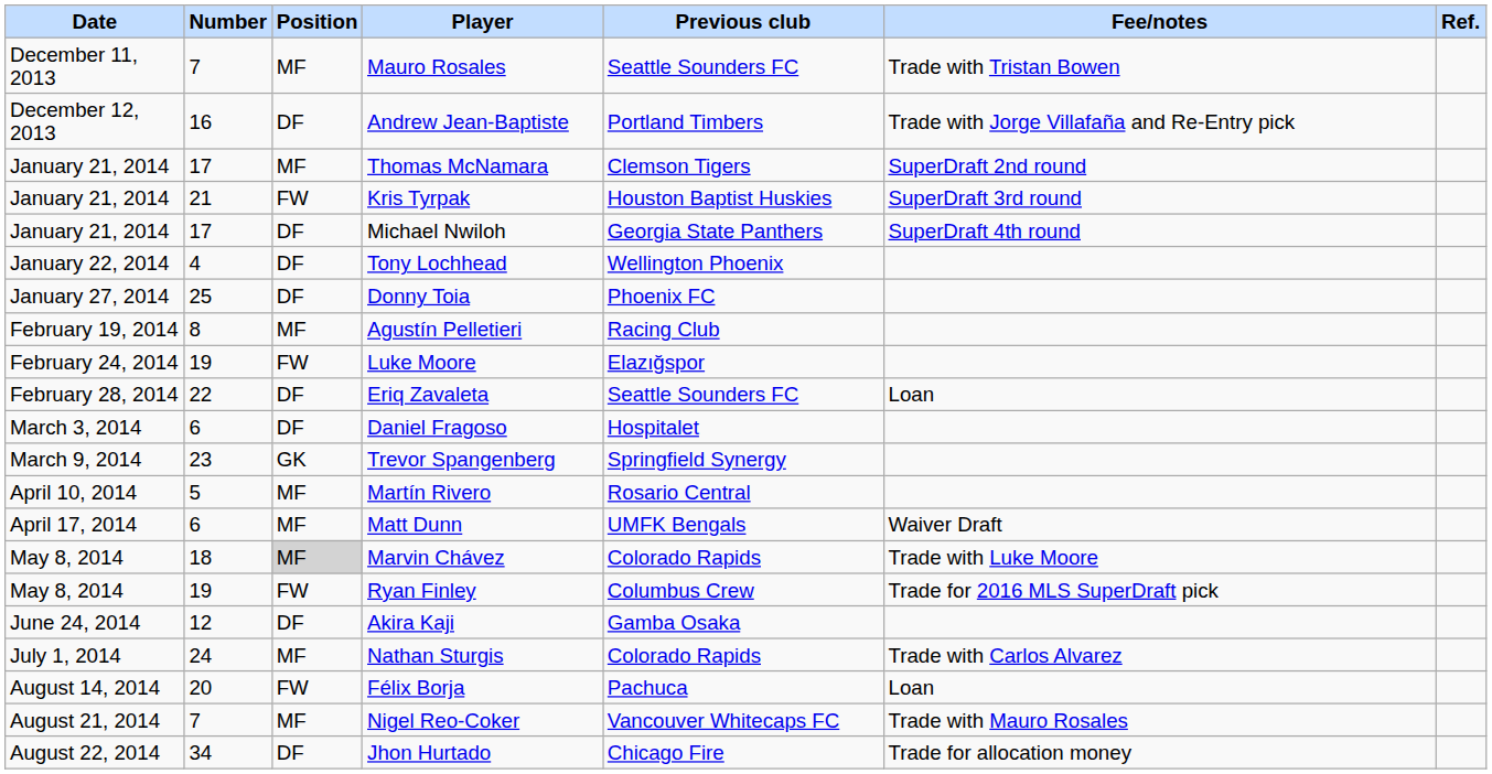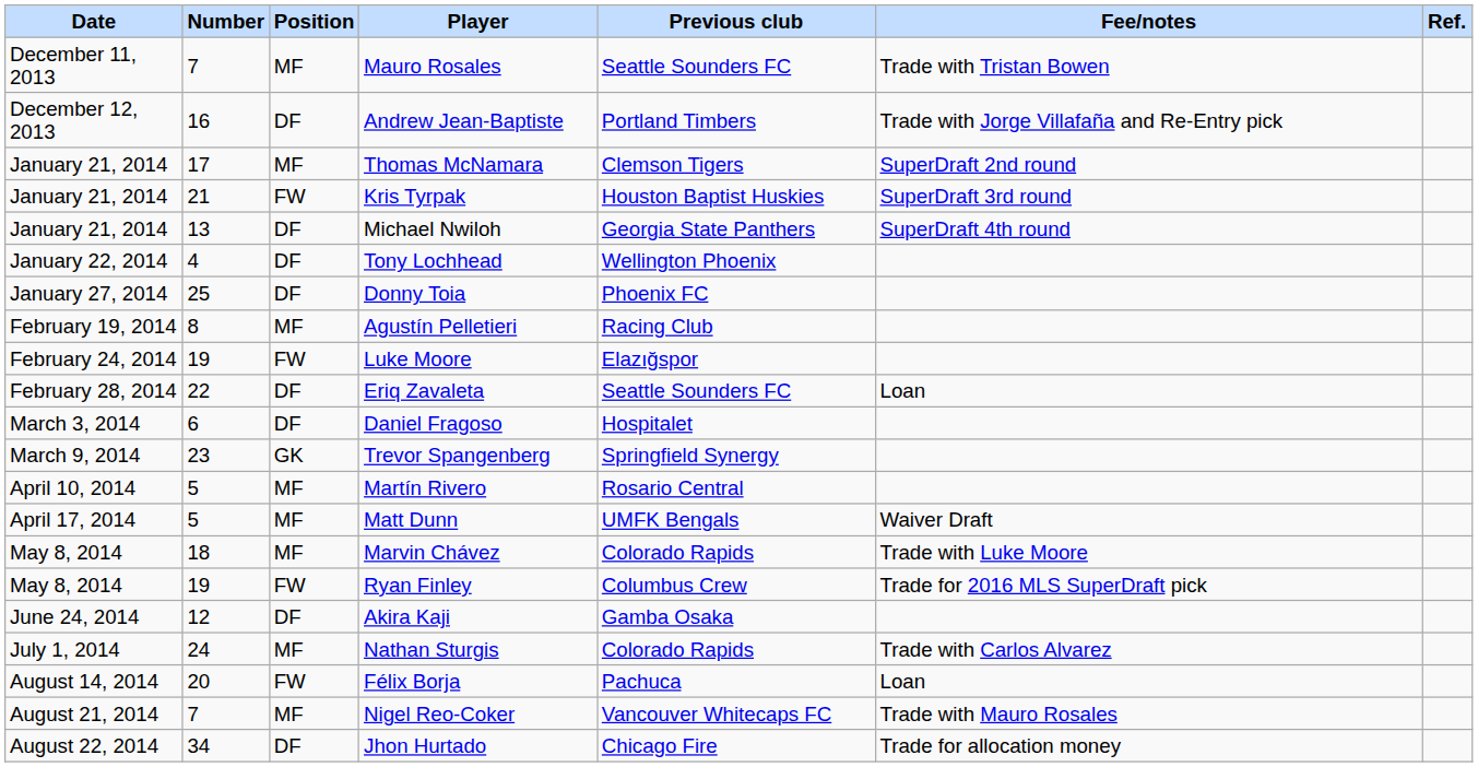Michael Nwiloh | Number: 17 -> 13
Matt Dunn | Number: 6 -> 5
Marvin Chávez | Position: lightgrey background -> no background
